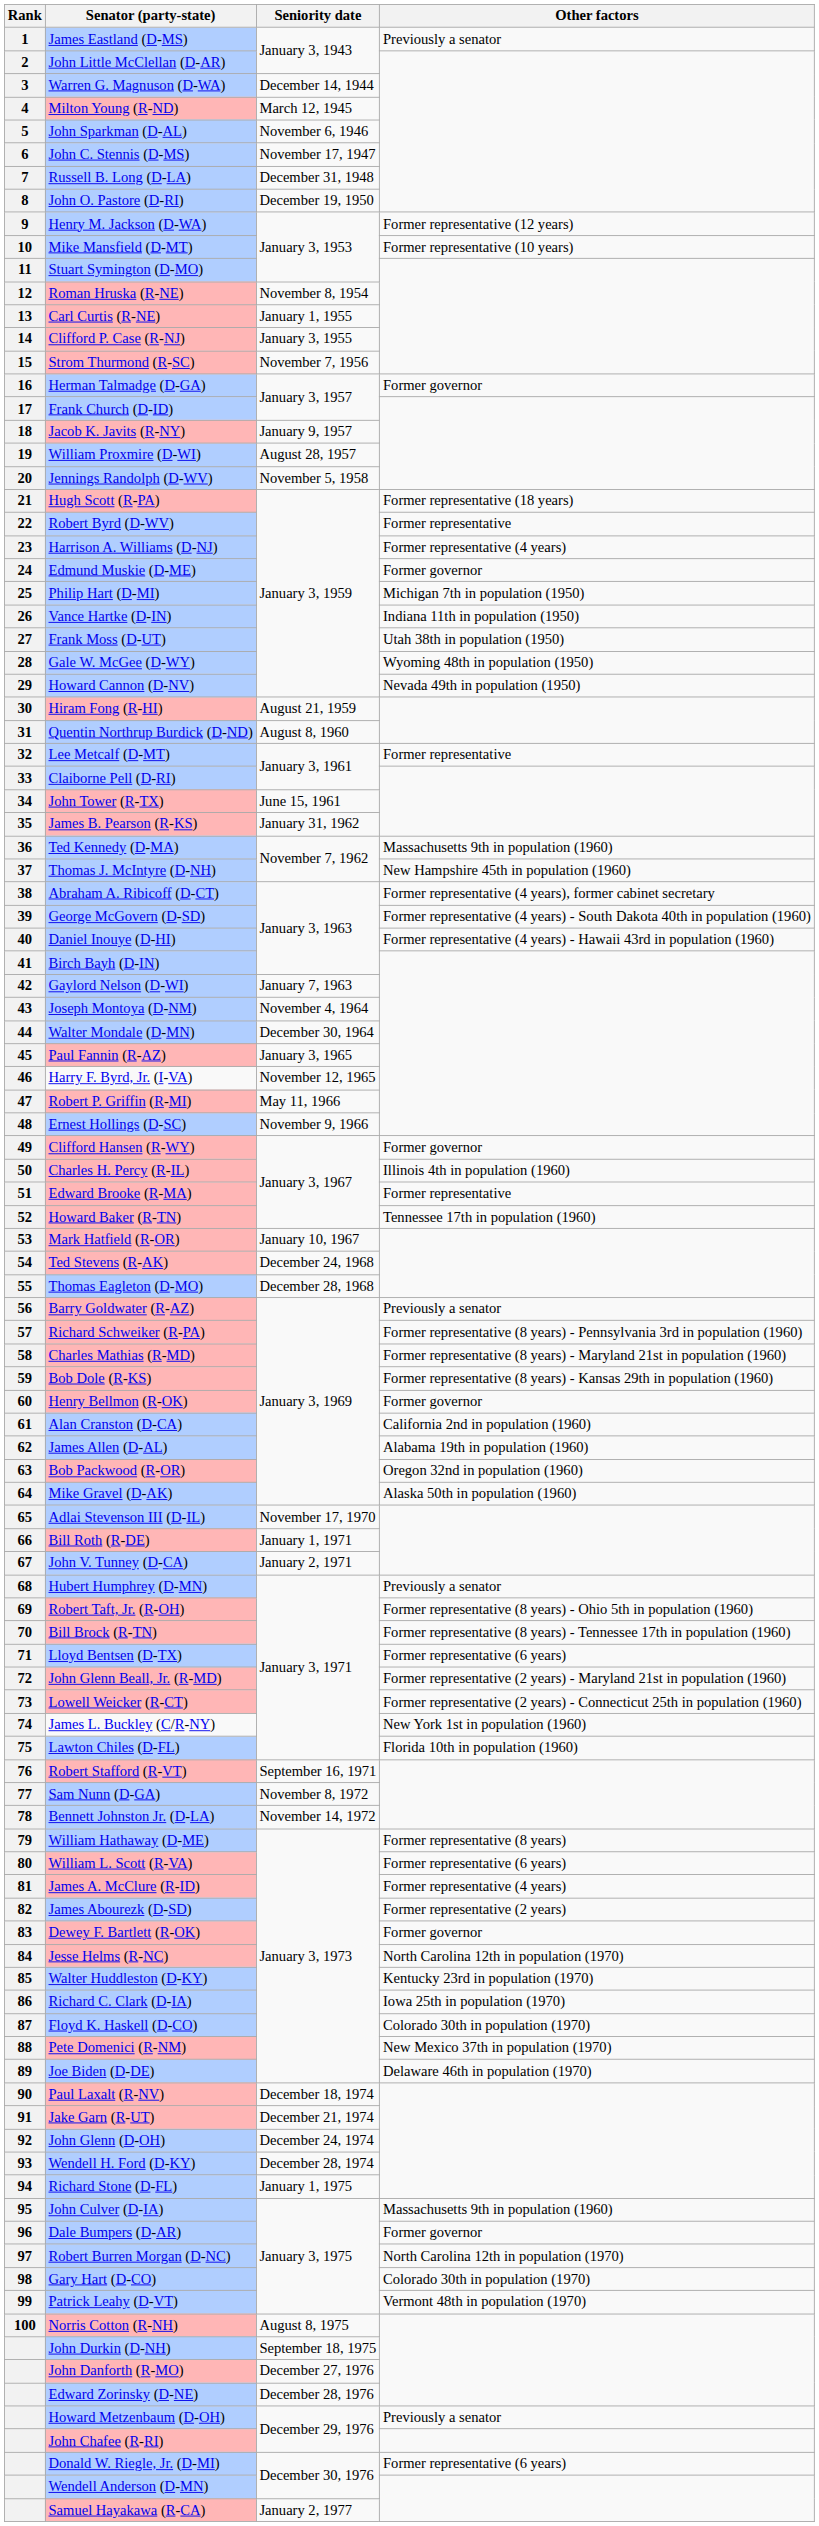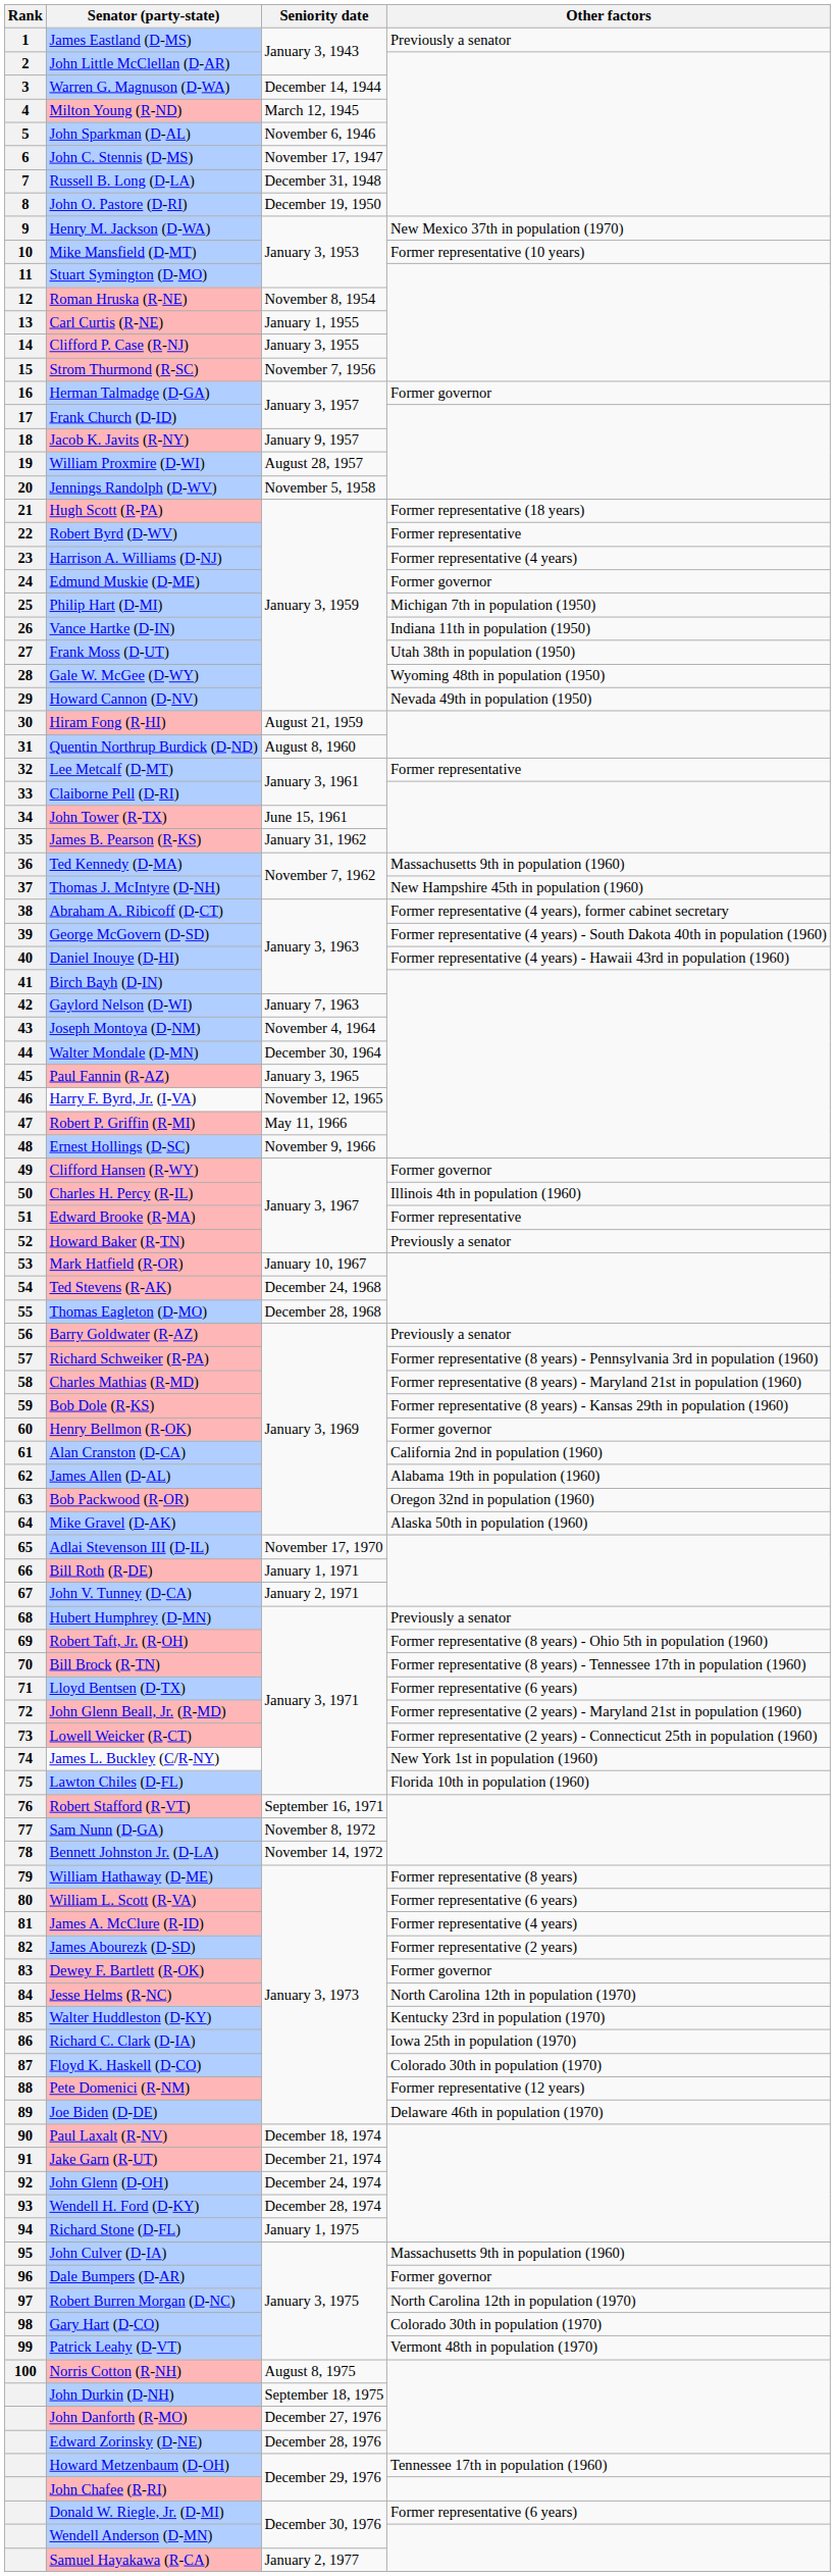Henry M. Jackson (D-WA) | Other factors: Former representative (12 years) -> New Mexico 37th in population (1970)
Howard Baker (R-TN) | Other factors: Tennessee 17th in population (1960) -> Previously a senator
Pete Domenici (R-NM) | Other factors: New Mexico 37th in population (1970) -> Former representative (12 years)
Howard Metzenbaum (D-OH) | Other factors: Previously a senator -> Tennessee 17th in population (1960)
